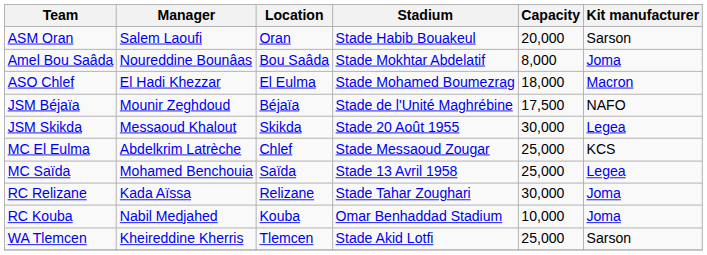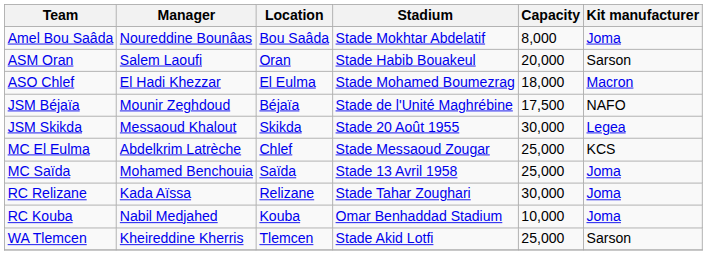rows swapped: Amel Bou Saâda <-> ASM Oran
MC Saïda | Kit manufacturer: Legea -> Joma
